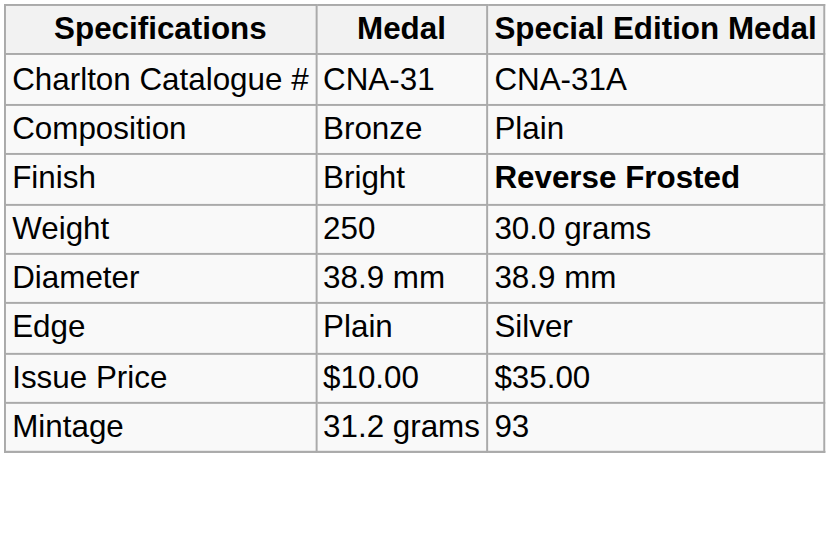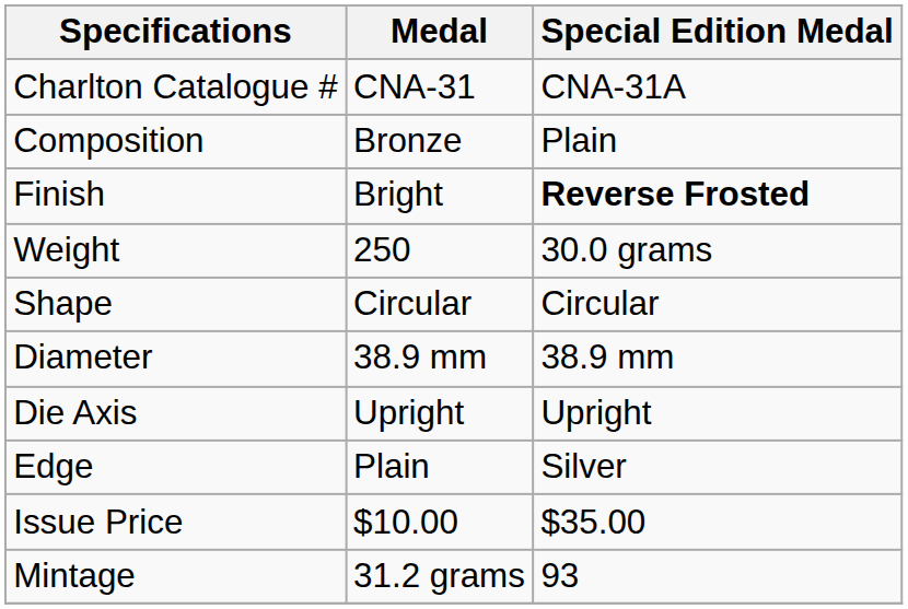+ row: Shape | Circular | Circular
+ row: Die Axis | Upright | Upright
